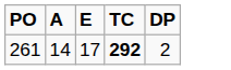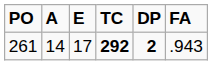+ column: FA | .943
261 | DP: normal -> bold
